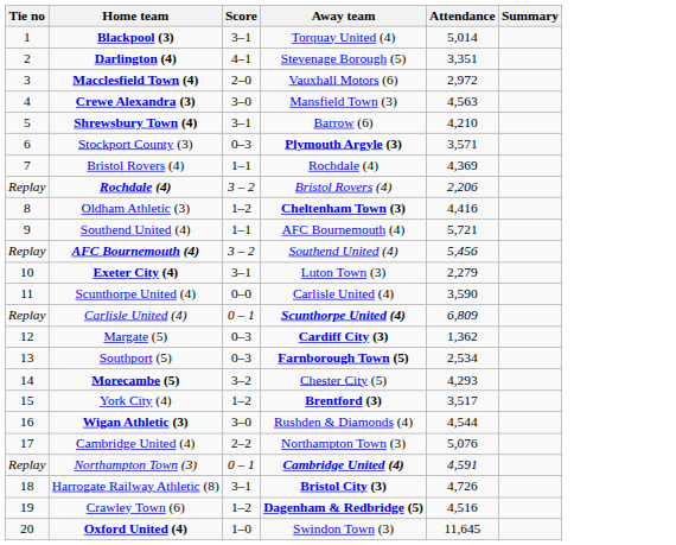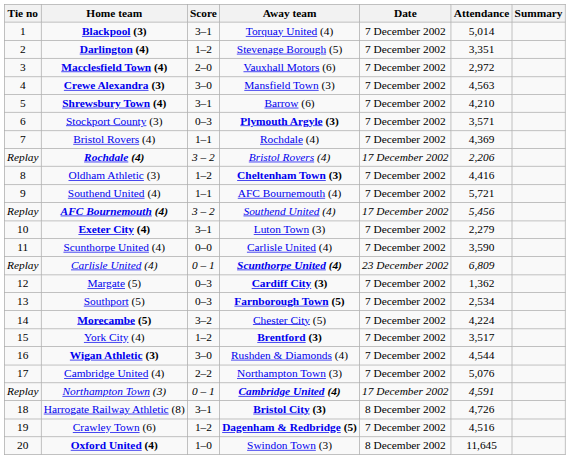+ column: Date | 7 December 2002 | 7 December 2002 | 7 December 2002 | 7 December 2002 | 7 December 2002 | 7 December 2002 | 7 December 2002 | 17 December 2002 | 7 December 2002 | 7 December 2002 | 17 December 2002 | 7 December 2002 | 7 December 2002 | 23 December 2002 | 7 December 2002 | 7 December 2002 | 7 December 2002 | 7 December 2002 | 7 December 2002 | 7 December 2002 | 17 December 2002 | 8 December 2002 | 7 December 2002 | 8 December 2002
Darlington (4) | Score: 4–1 -> 1–2
Morecambe (5) | Attendance: 4,293 -> 4,224
